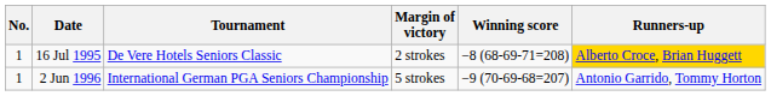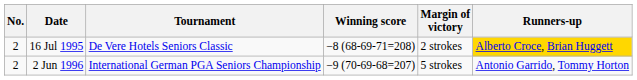columns swapped: Winning score <-> Margin of victory
16 Jul 1995 | No.: 1 -> 2
2 Jun 1996 | No.: 1 -> 2
